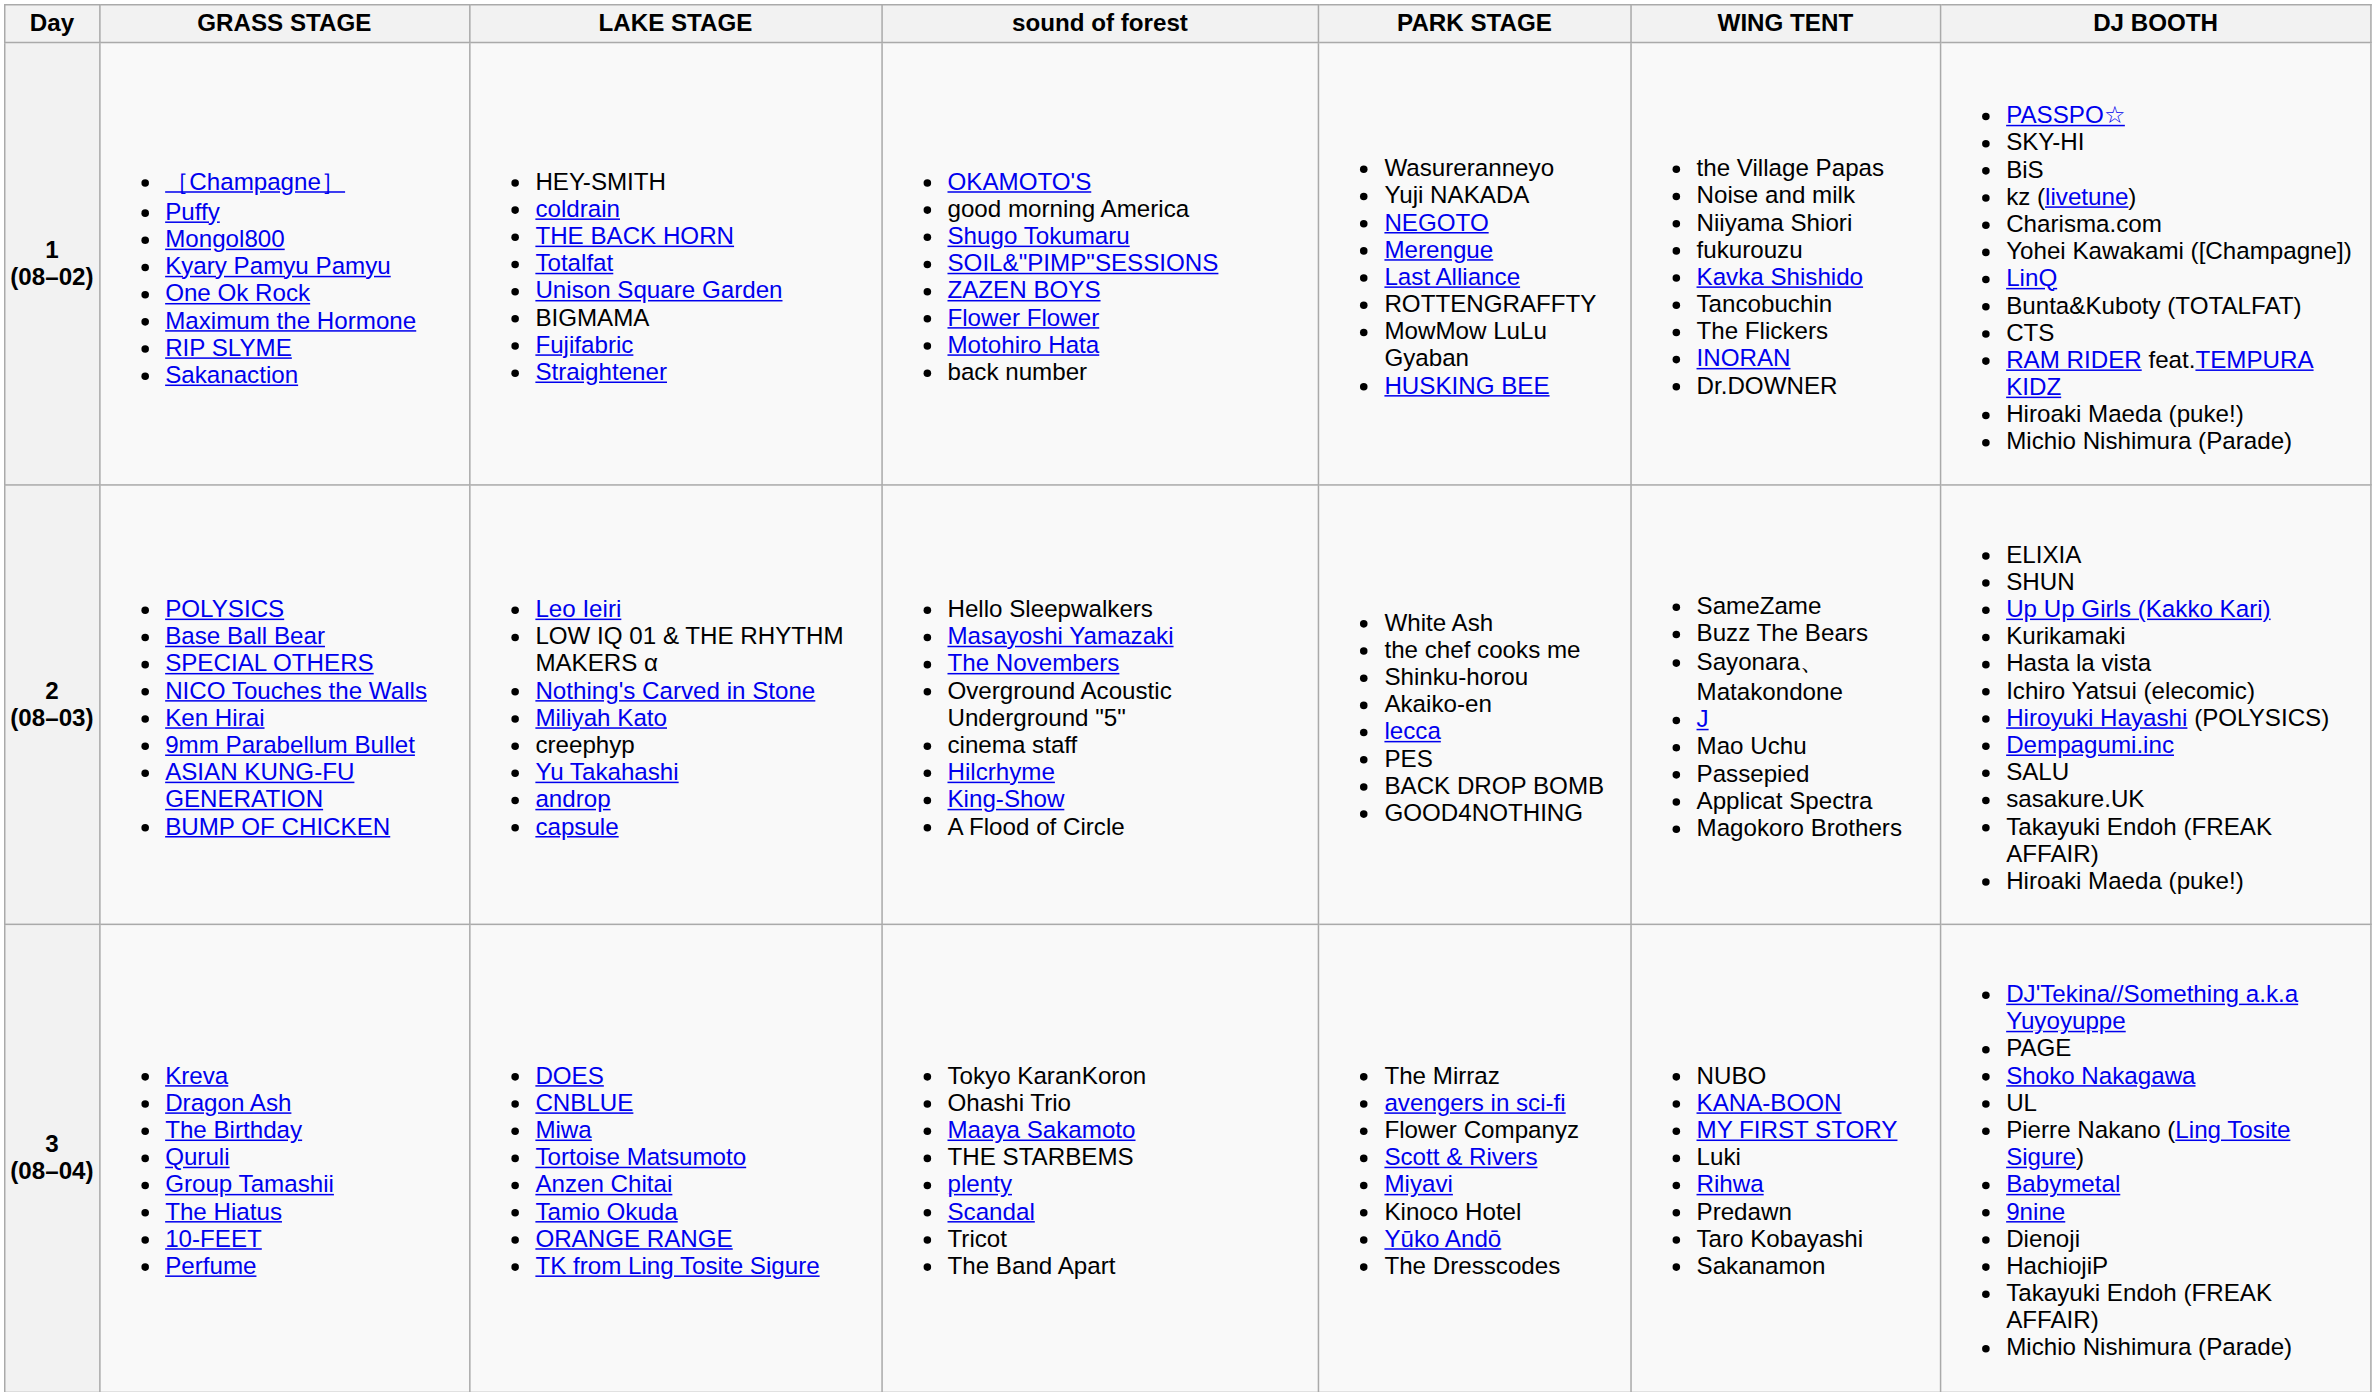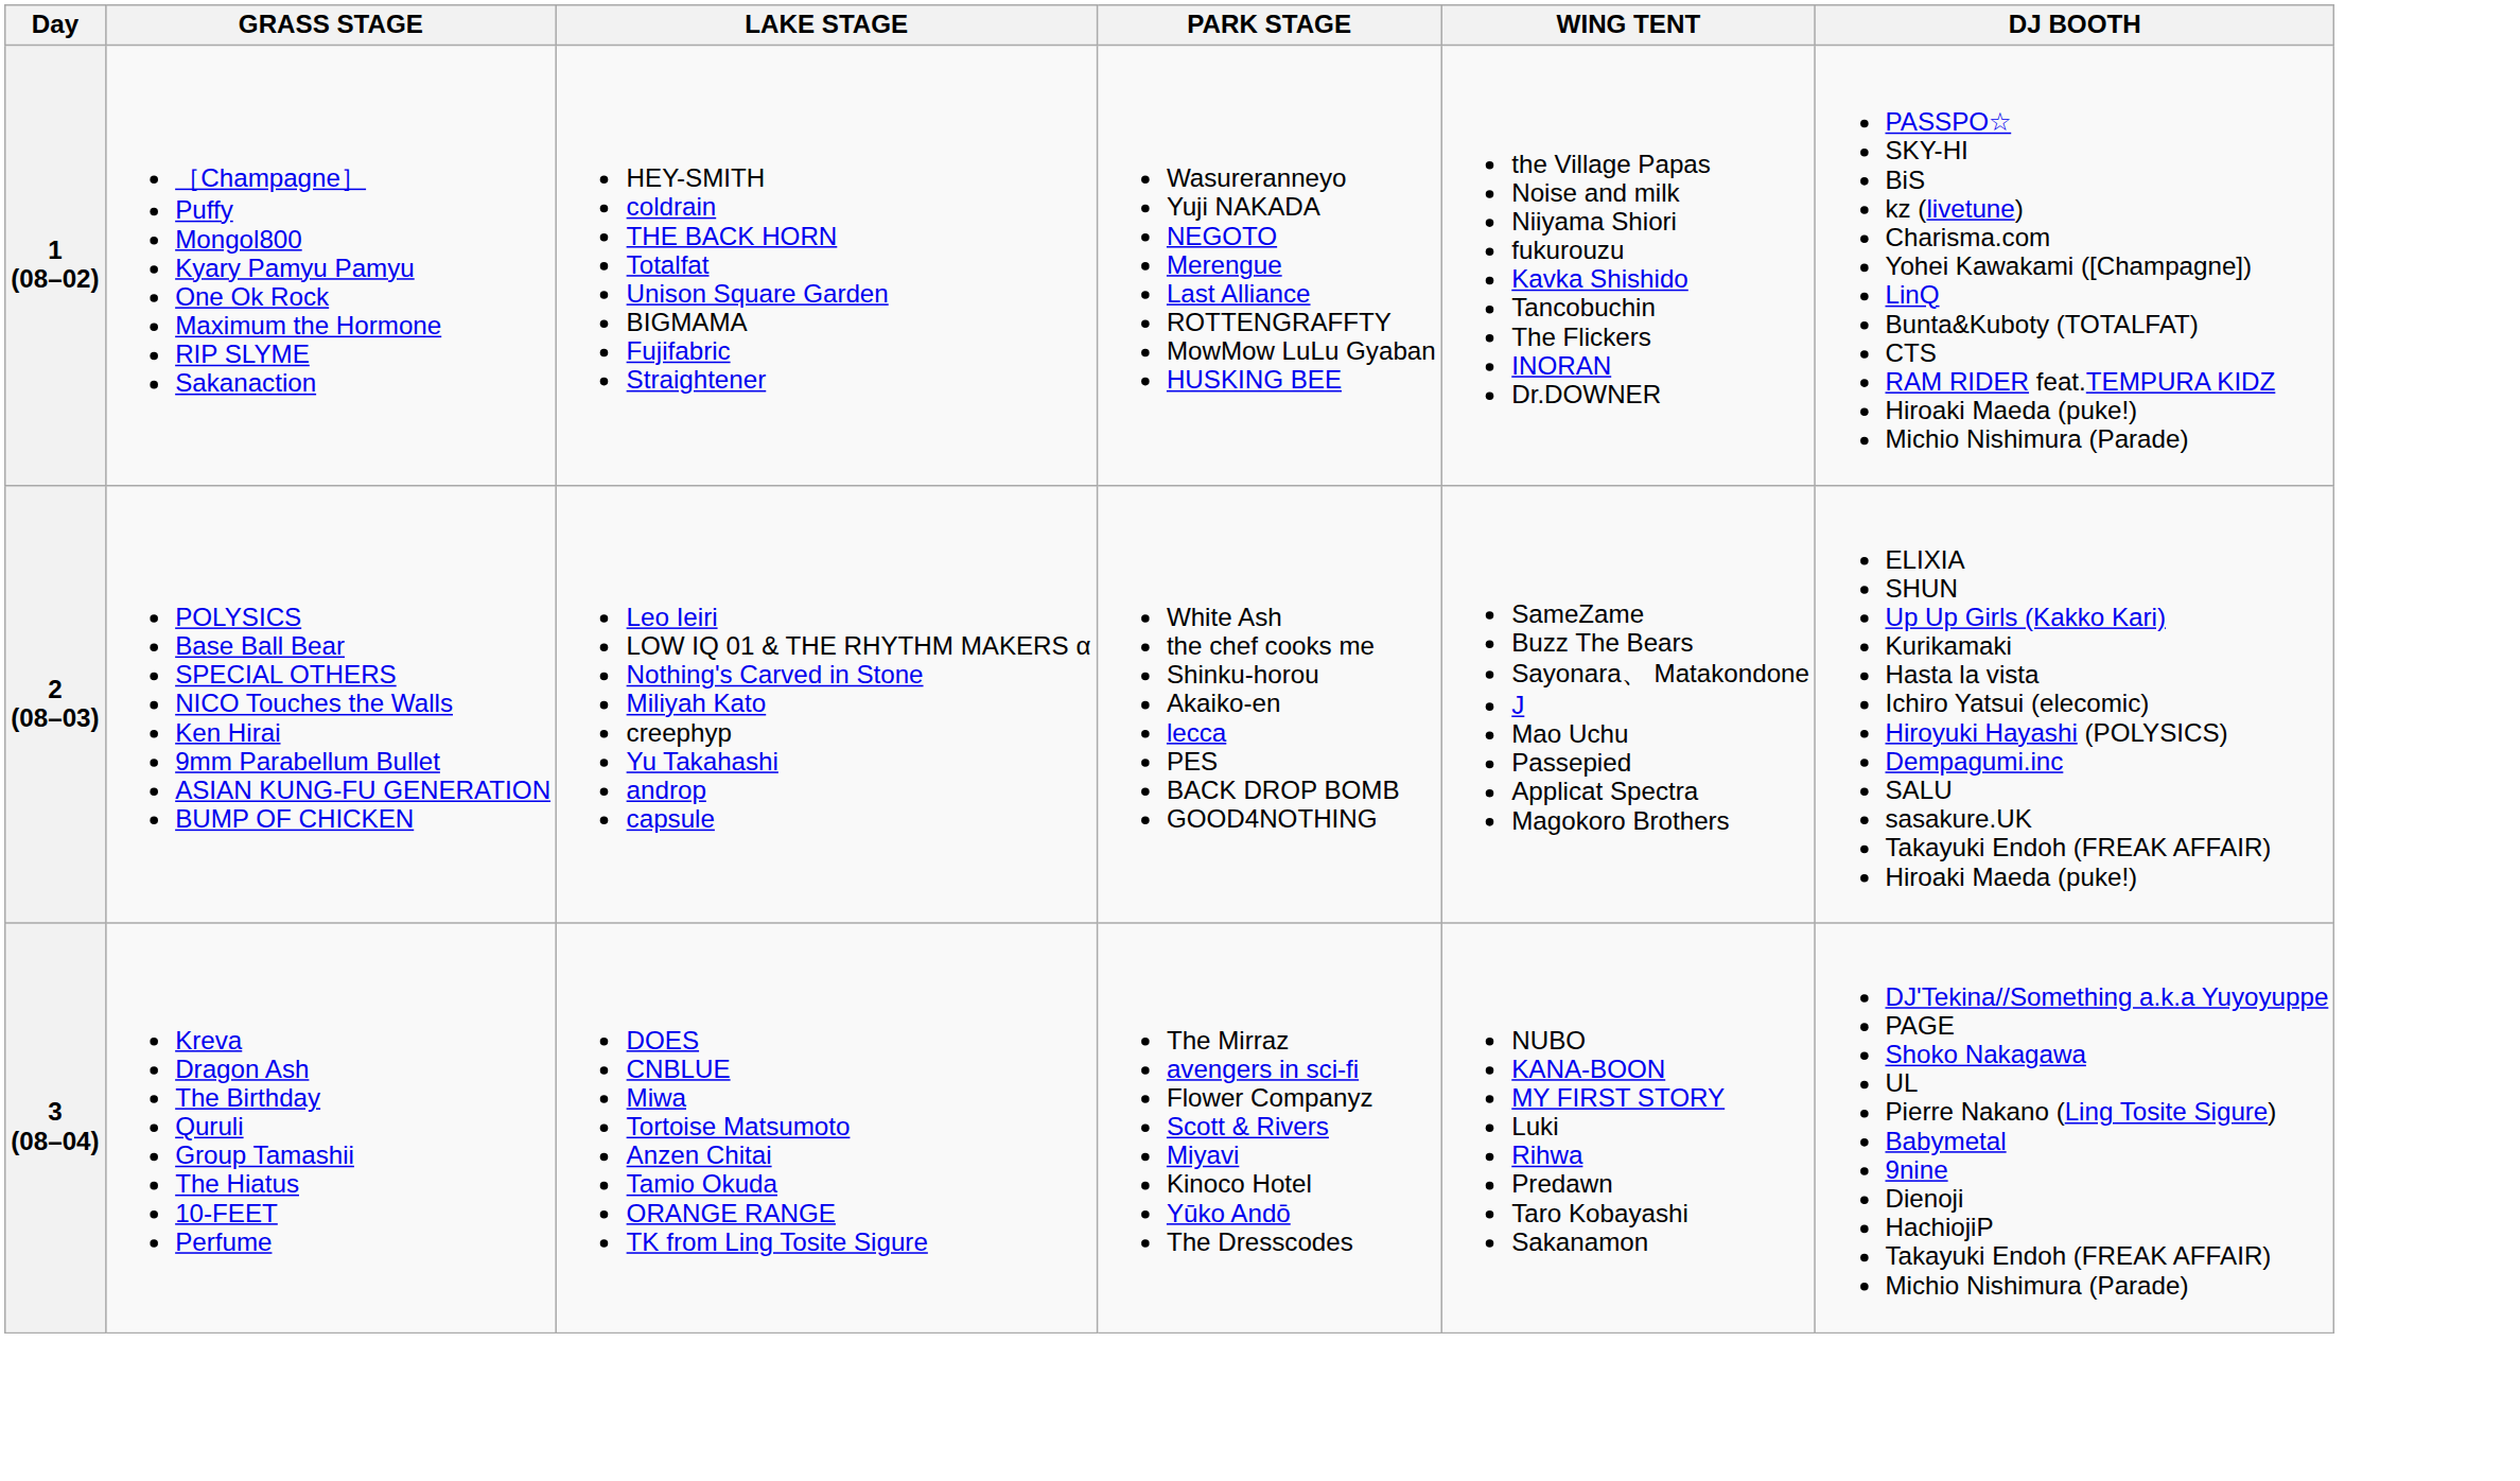- column: sound of forest | OKAMOTO'S good morning America Shugo Tokumaru SOIL&"PIMP"SESSIONS ZAZEN BOYS Flower Flower Motohiro Hata back number | Hello Sleepwalkers Masayoshi Yamazaki The Novembers Overground Acoustic Underground "5" cinema staff Hilcrhyme King-Show A Flood of Circle | Tokyo KaranKoron Ohashi Trio Maaya Sakamoto THE STARBEMS plenty Scandal Tricot The Band Apart
